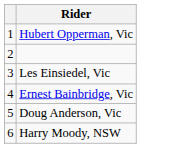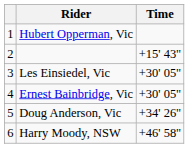+ column: Time | +15' 43" | +30' 05" | +30' 05" | +34' 26" | +46' 58"
